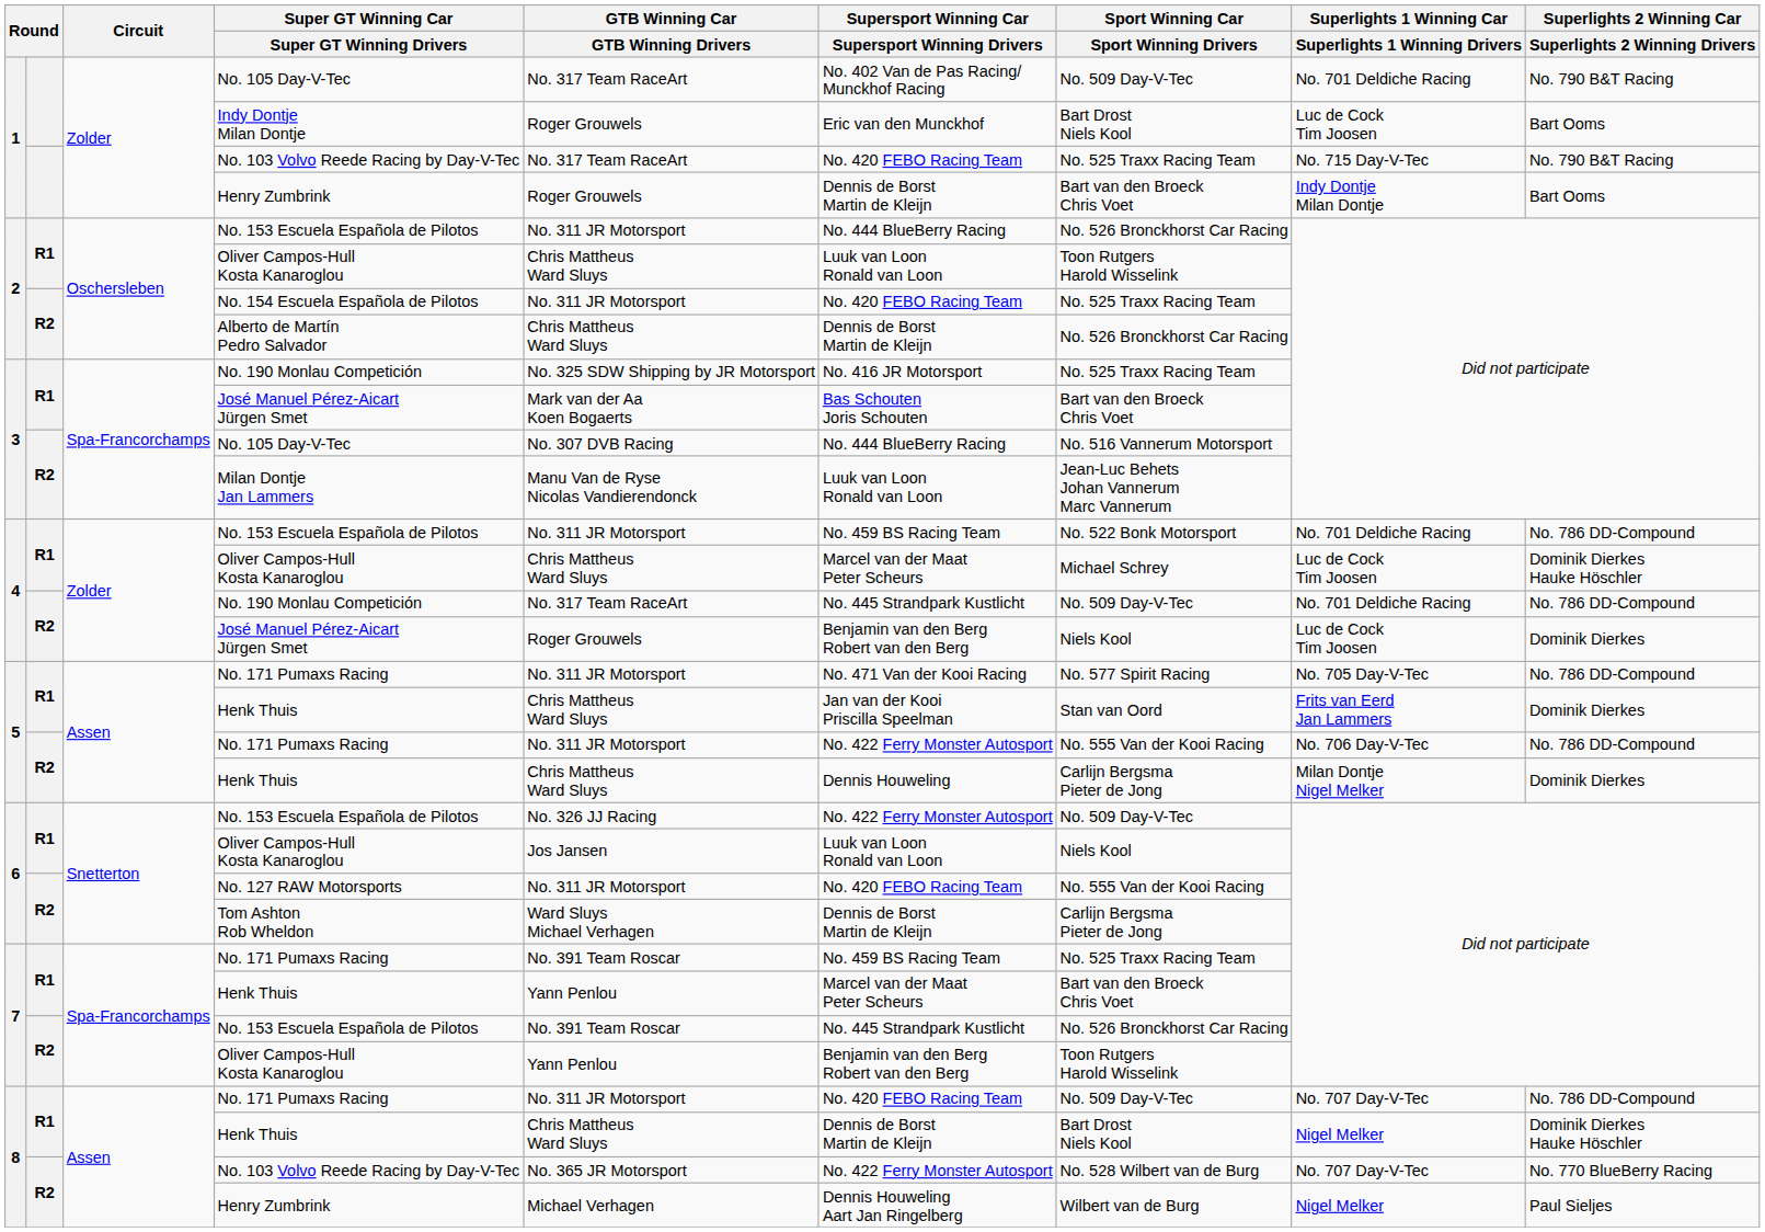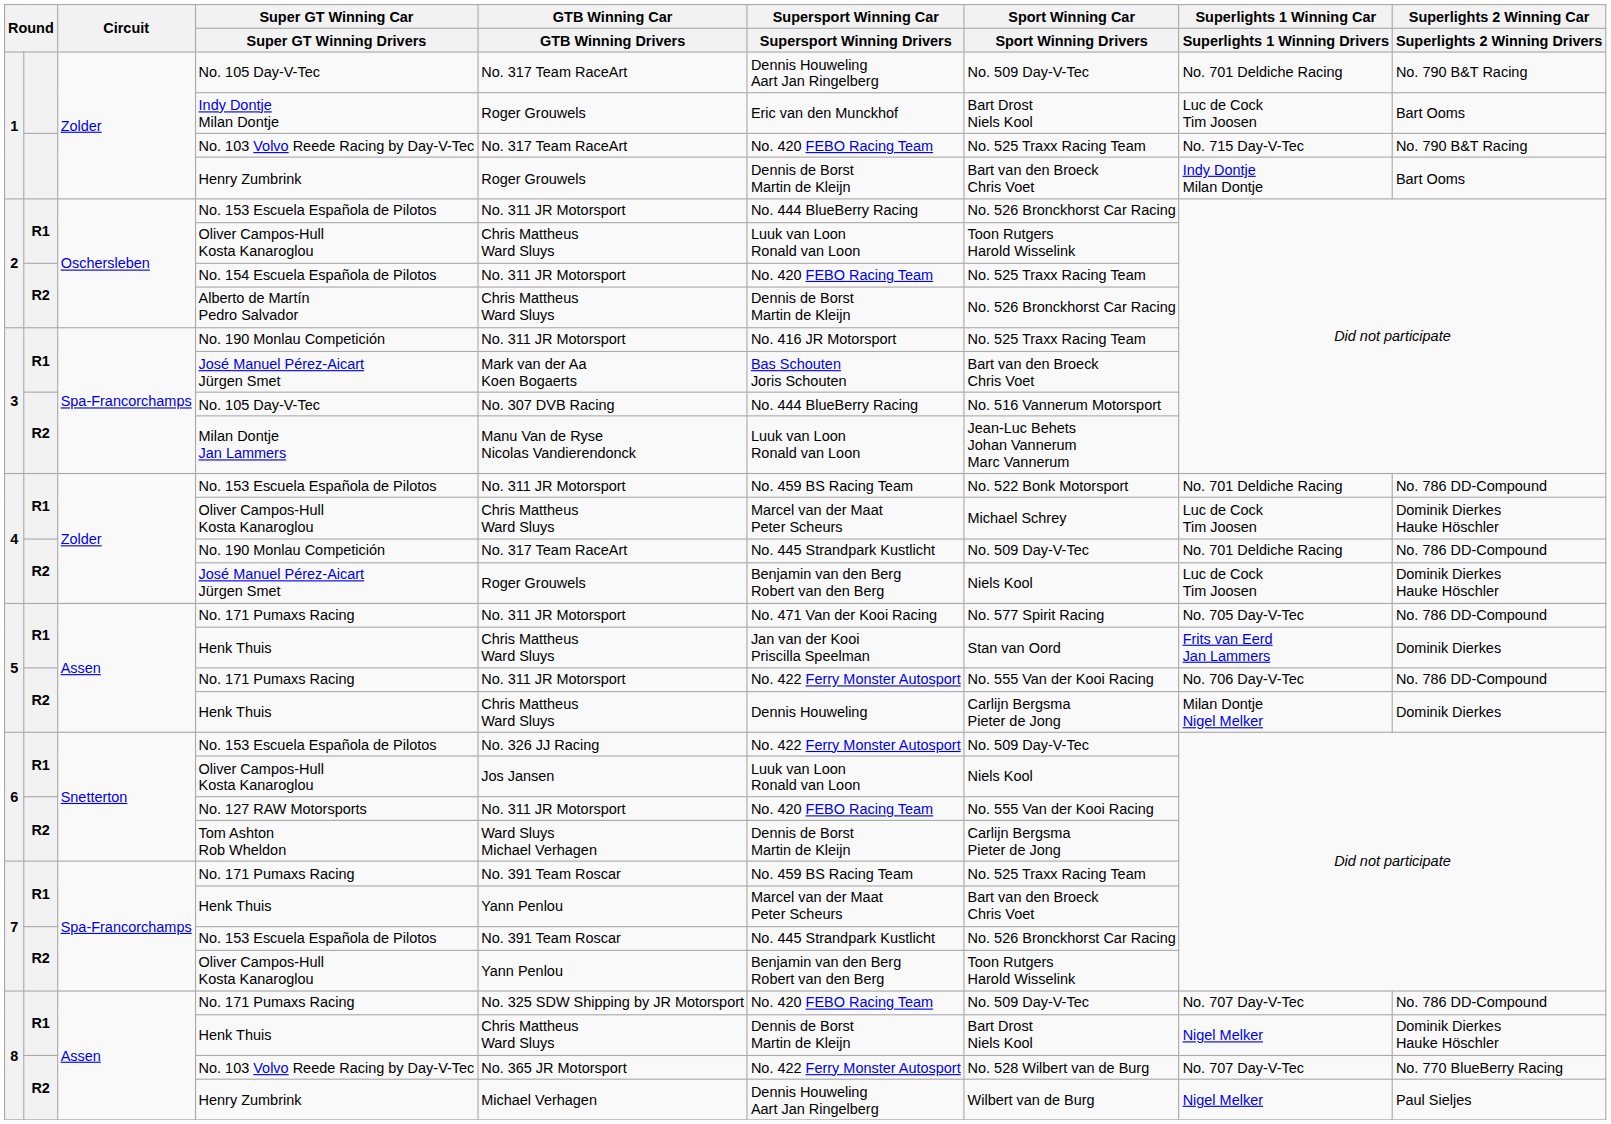1 / No. 105 Day-V-Tec | Supersport Winning Car / Supersport Winning Drivers: No. 402 Van de Pas Racing/ Munckhof Racing -> Dennis Houweling Aart Jan Ringelberg
3 / No. 190 Monlau Competición | GTB Winning Car / GTB Winning Drivers: No. 325 SDW Shipping by JR Motorsport -> No. 311 JR Motorsport
4 / José Manuel Pérez-Aicart Jürgen Smet | Superlights 2 Winning Car / Superlights 2 Winning Drivers: Dominik Dierkes -> Dominik Dierkes Hauke Höschler
8 / No. 171 Pumaxs Racing | GTB Winning Car / GTB Winning Drivers: No. 311 JR Motorsport -> No. 325 SDW Shipping by JR Motorsport
